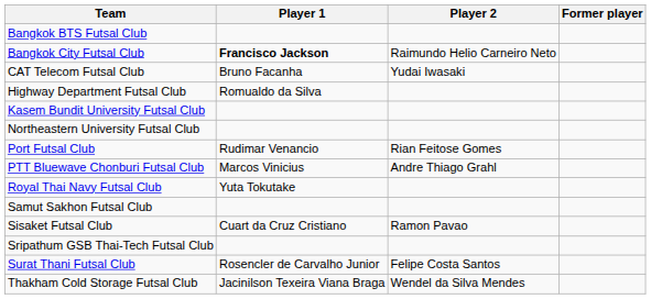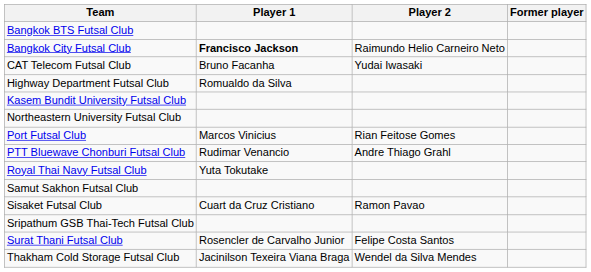Port Futsal Club | Player 1: Rudimar Venancio -> Marcos Vinicius
PTT Bluewave Chonburi Futsal Club | Player 1: Marcos Vinicius -> Rudimar Venancio
